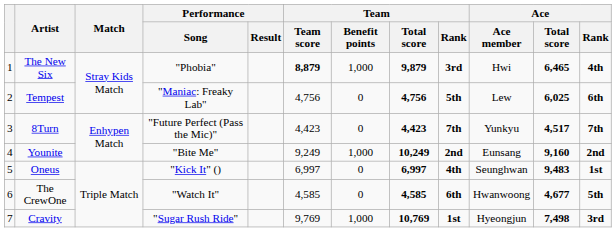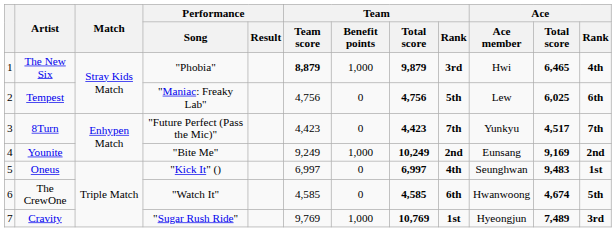Younite | Ace / Total score: 9,160 -> 9,169
The CrewOne | Ace / Total score: 4,677 -> 4,674
Cravity | Ace / Total score: 7,498 -> 7,489
